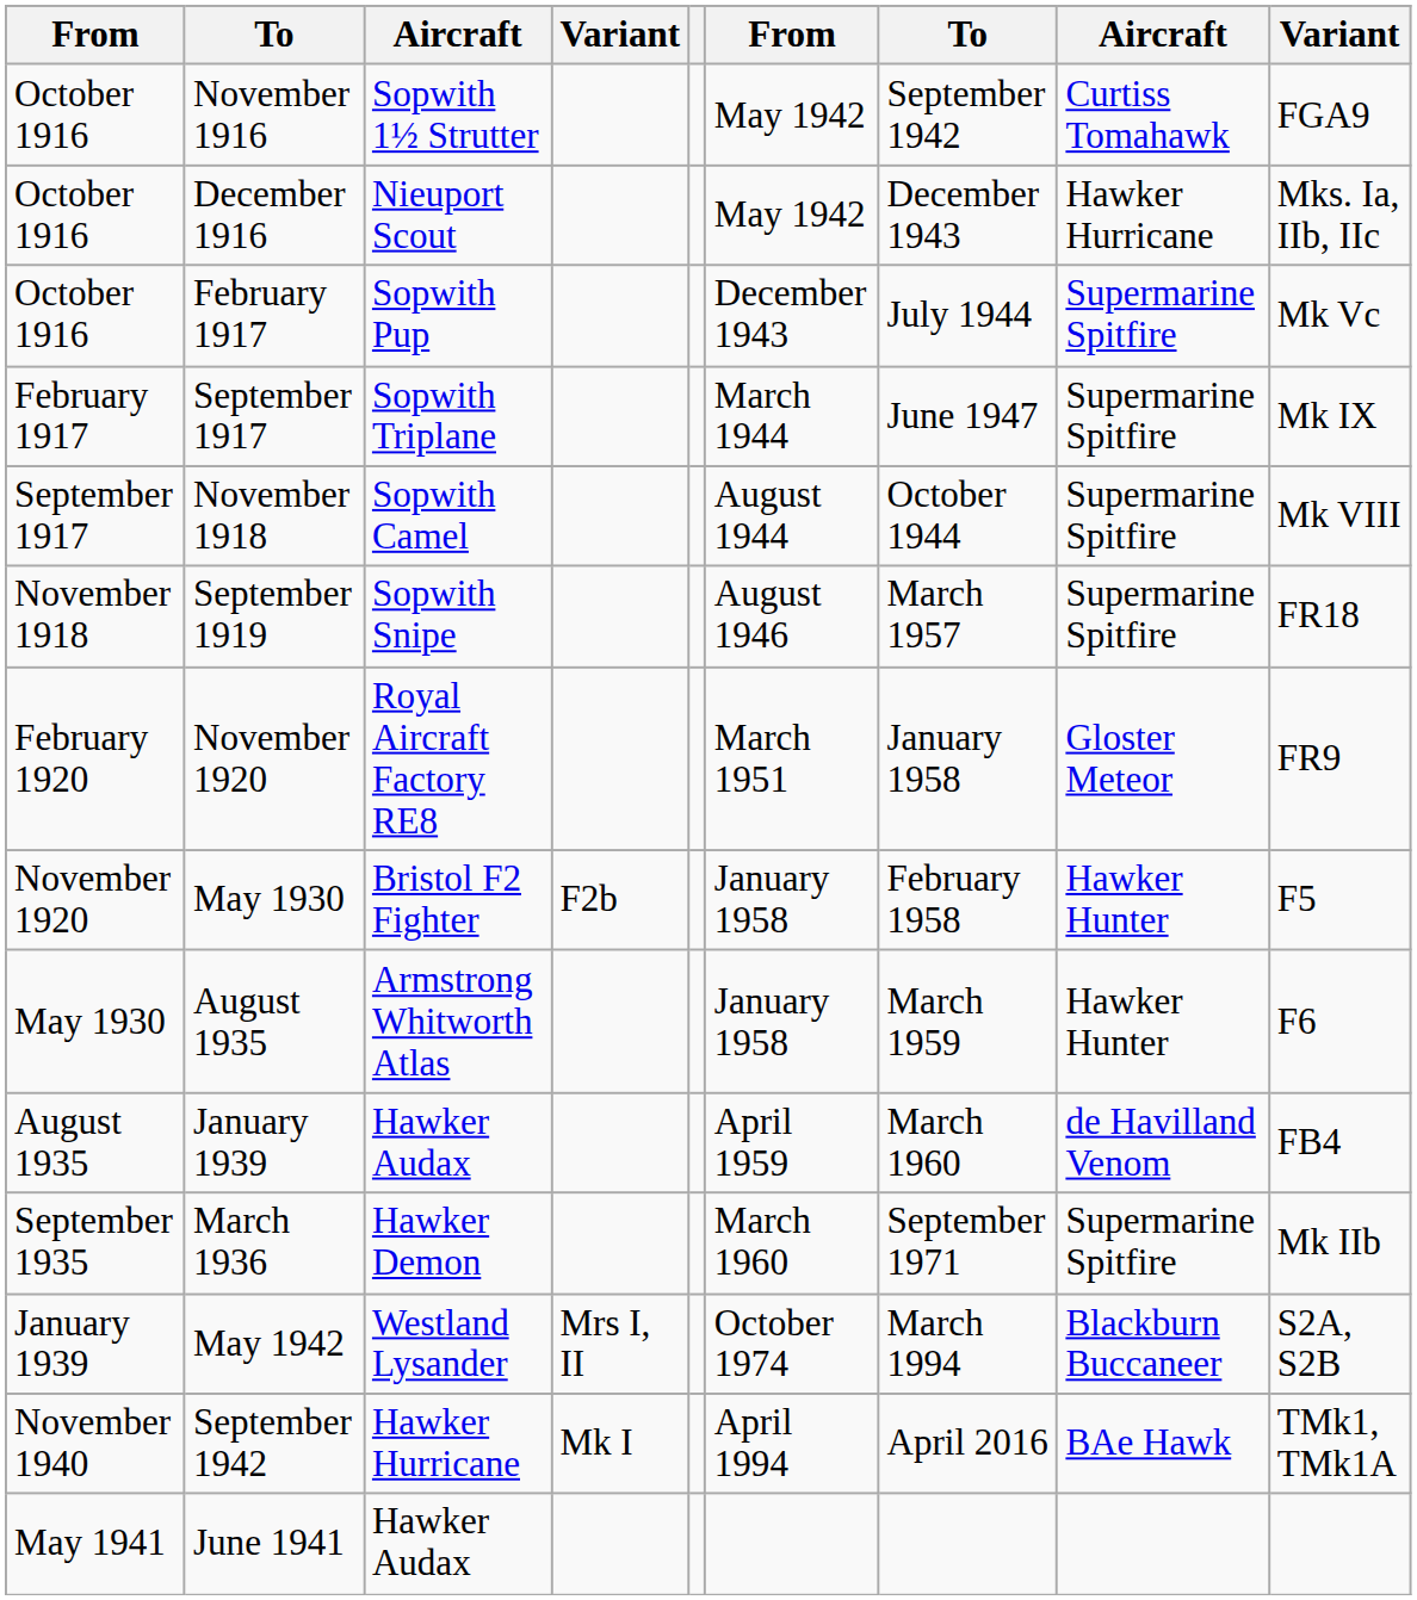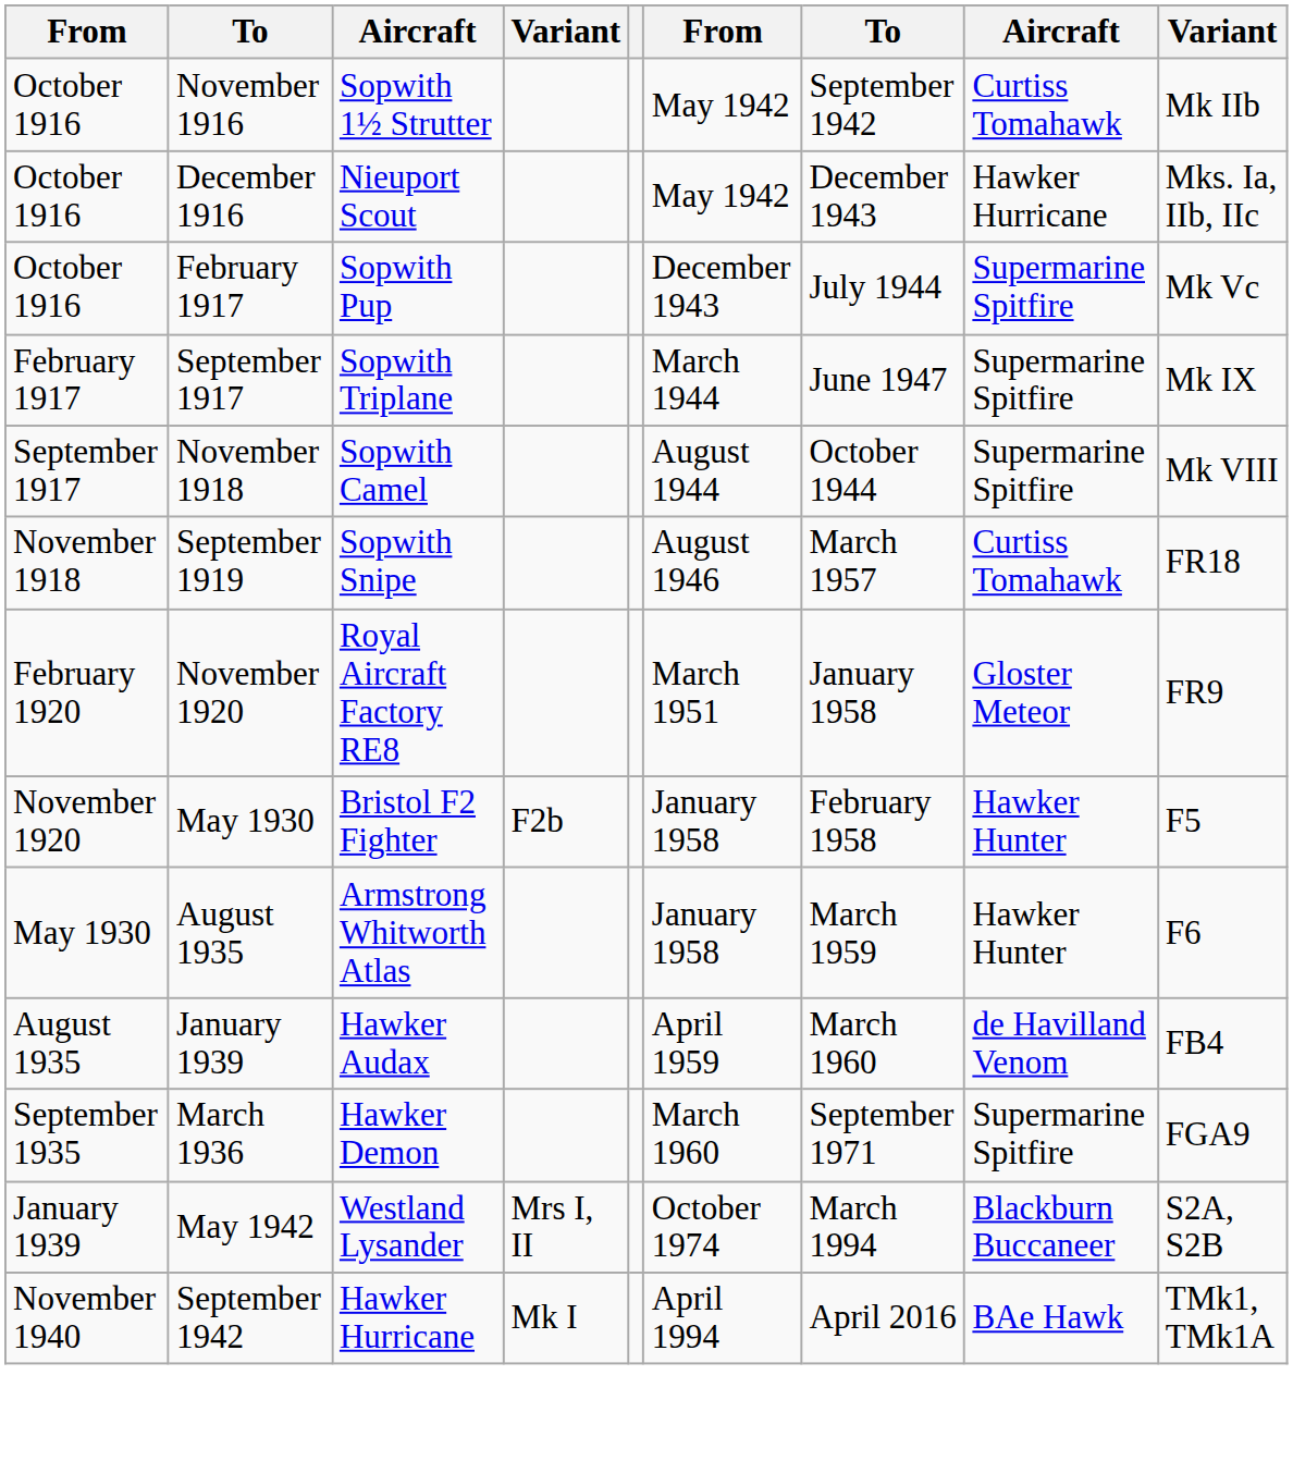November 1916 | column 9: FGA9 -> Mk IIb
September 1919 | column 8: Supermarine Spitfire -> Curtiss Tomahawk
March 1936 | column 9: Mk IIb -> FGA9
- row: May 1941 | June 1941 | Hawker Audax
